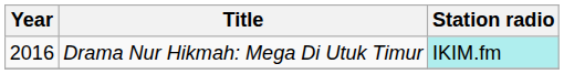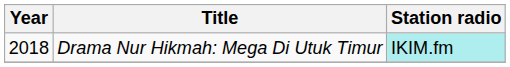Drama Nur Hikmah: Mega Di Utuk Timur | Year: 2016 -> 2018
